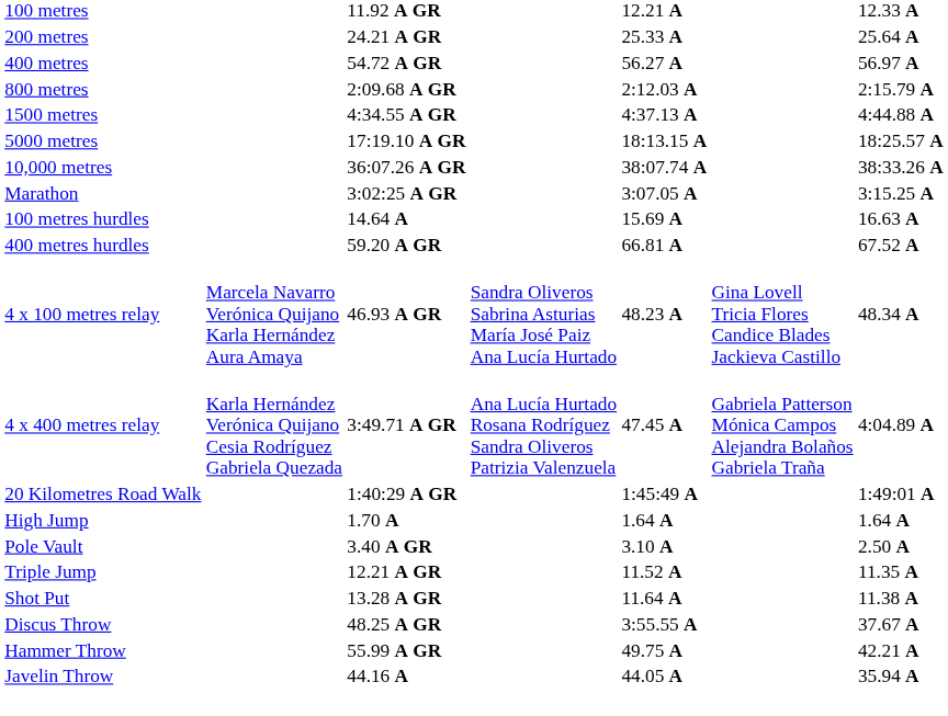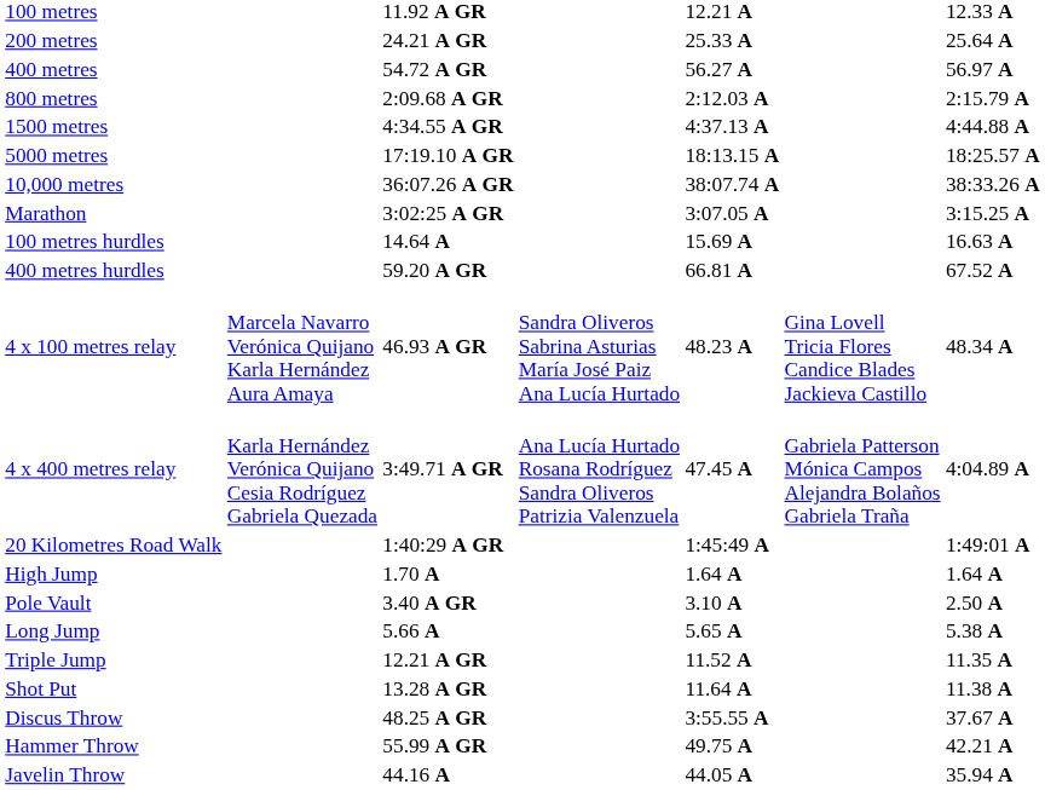+ row: Long Jump | 5.66 A | 5.65 A | 5.38 A
